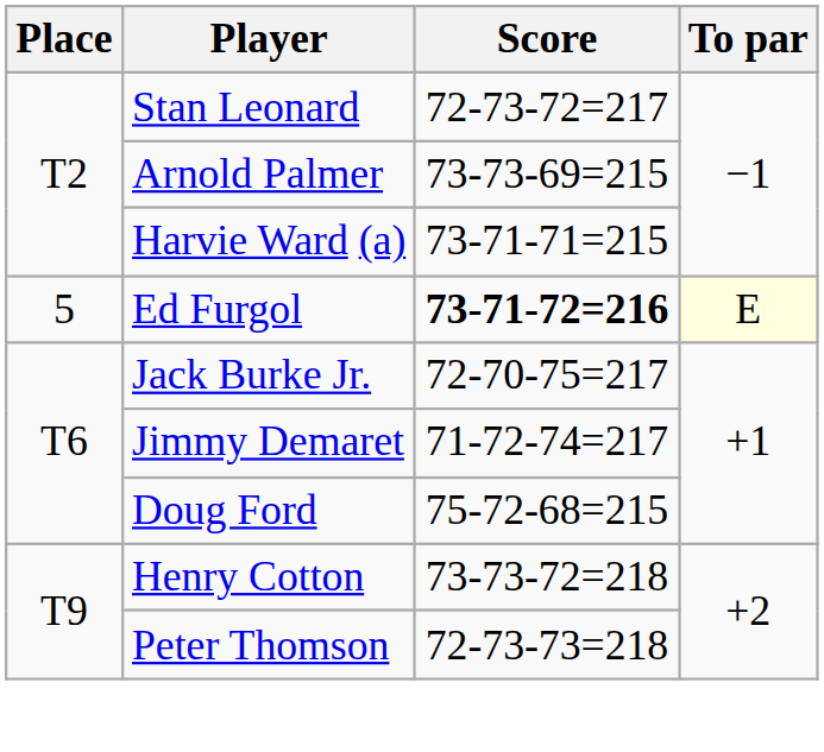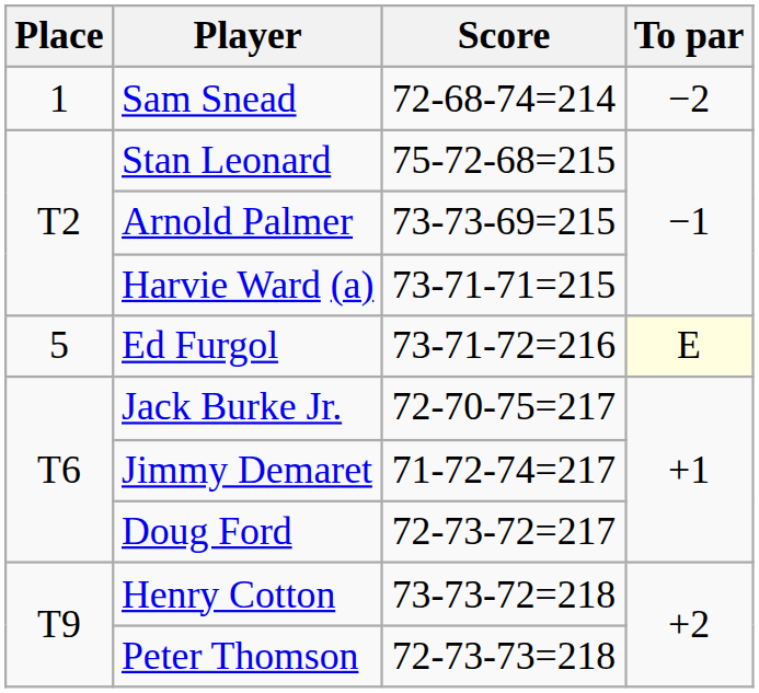+ row: 1 | Sam Snead | 72-68-74=214 | −2
Stan Leonard | Score: 72-73-72=217 -> 75-72-68=215
Ed Furgol | Score: bold -> normal
Doug Ford | Score: 75-72-68=215 -> 72-73-72=217
